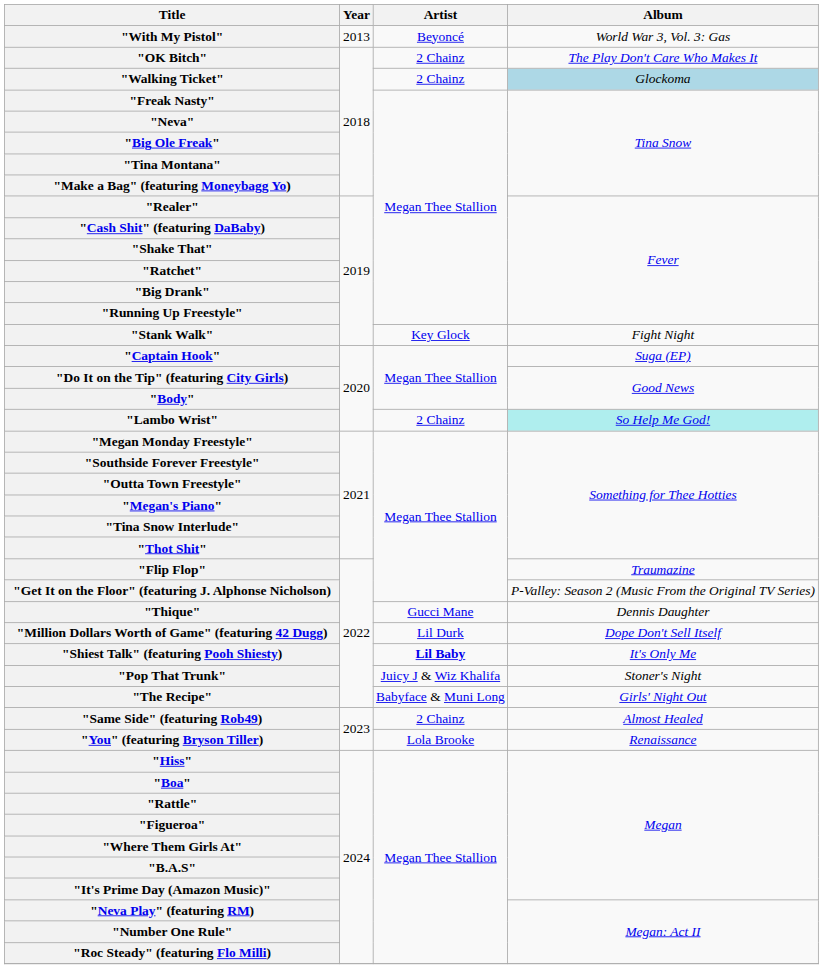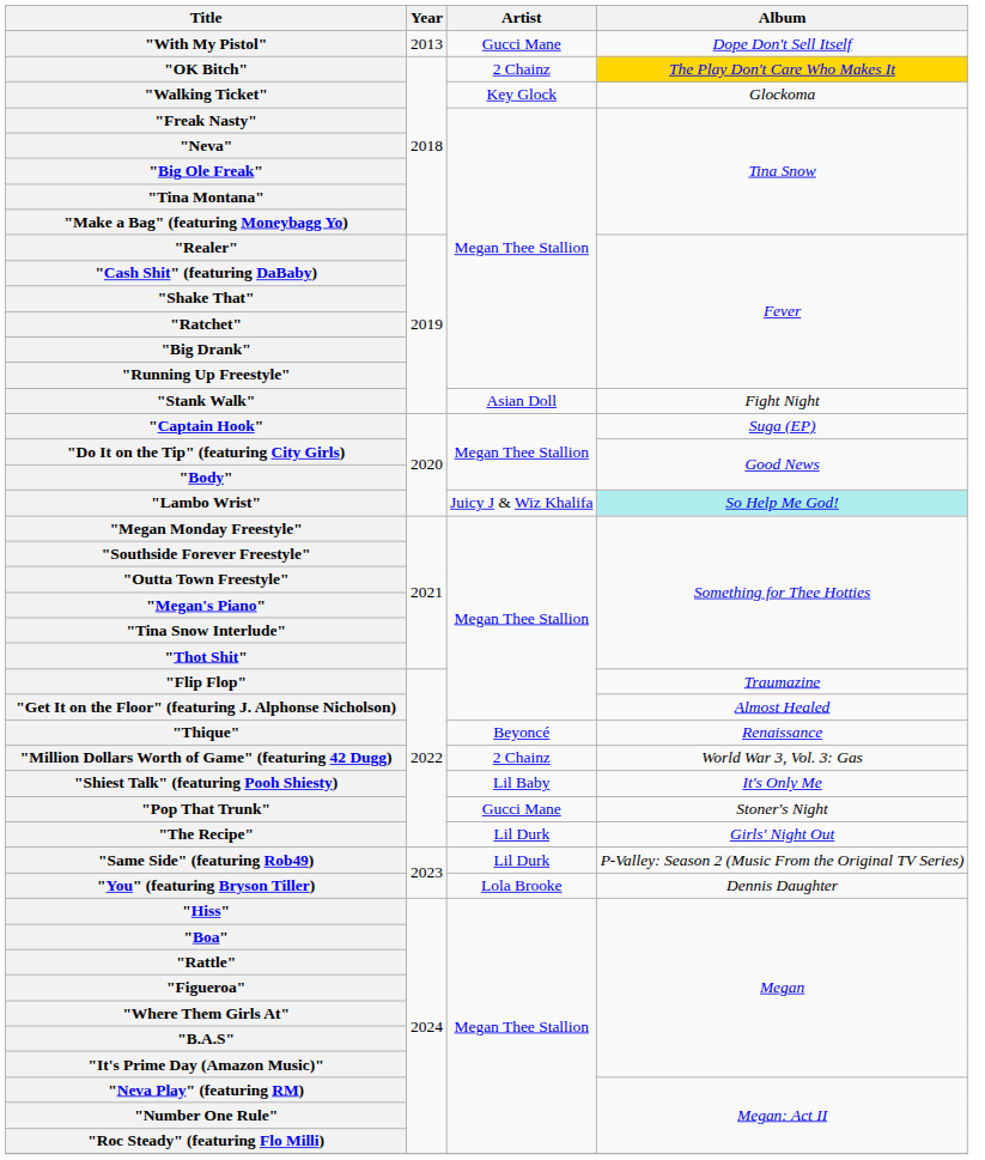"With My Pistol" | Artist: Beyoncé -> Gucci Mane
"With My Pistol" | Album: World War 3, Vol. 3: Gas -> Dope Don't Sell Itself
"OK Bitch" | Album: no background -> gold background
"Walking Ticket" | Artist: 2 Chainz -> Key Glock
"Walking Ticket" | Album: lightblue background -> no background
"Stank Walk" | Artist: Key Glock -> Asian Doll
"Lambo Wrist" | Artist: 2 Chainz -> Juicy J & Wiz Khalifa
"Get It on the Floor" (featuring J. Alphonse Nicholson) | Album: P-Valley: Season 2 (Music From the Original TV Series) -> Almost Healed
"Thique" | Artist: Gucci Mane -> Beyoncé
"Thique" | Album: Dennis Daughter -> Renaissance
"Million Dollars Worth of Game" (featuring 42 Dugg) | Artist: Lil Durk -> 2 Chainz
"Million Dollars Worth of Game" (featuring 42 Dugg) | Album: Dope Don't Sell Itself -> World War 3, Vol. 3: Gas
"Shiest Talk" (featuring Pooh Shiesty) | Artist: bold -> normal
"Pop That Trunk" | Artist: Juicy J & Wiz Khalifa -> Gucci Mane
"The Recipe" | Artist: Babyface & Muni Long -> Lil Durk
"Same Side" (featuring Rob49) | Artist: 2 Chainz -> Lil Durk
"Same Side" (featuring Rob49) | Album: Almost Healed -> P-Valley: Season 2 (Music From the Original TV Series)
"You" (featuring Bryson Tiller) | Album: Renaissance -> Dennis Daughter
